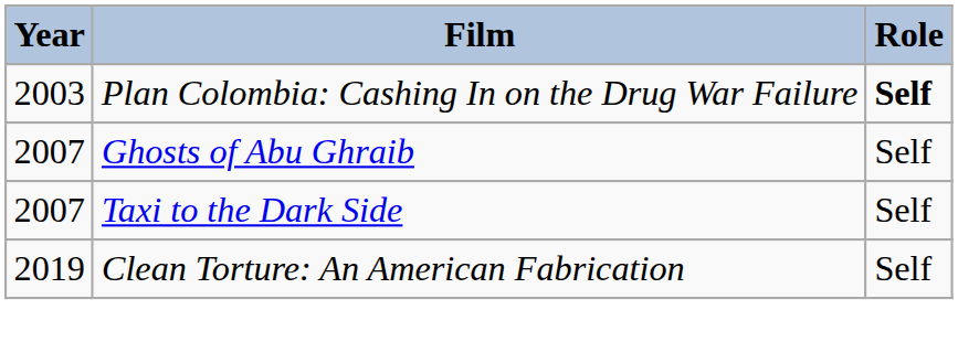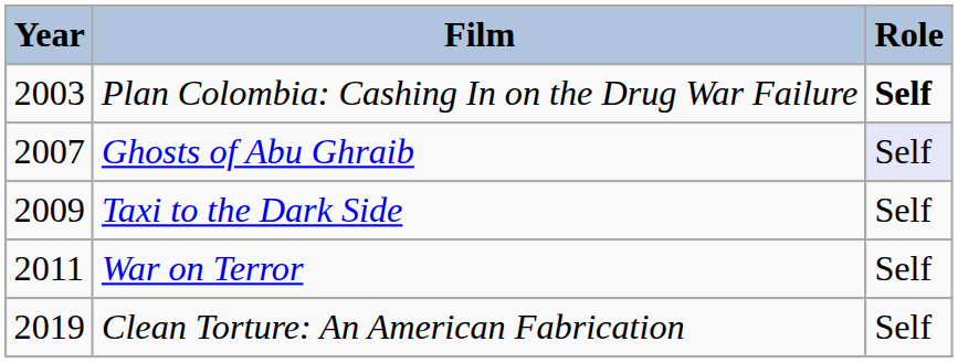Ghosts of Abu Ghraib | Role: no background -> lavender background
Taxi to the Dark Side | Year: 2007 -> 2009
+ row: 2011 | War on Terror | Self
